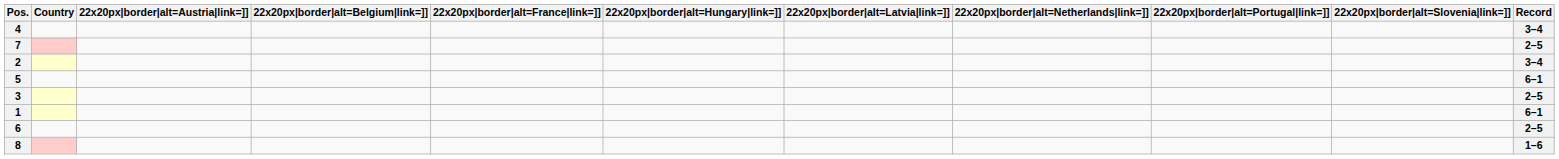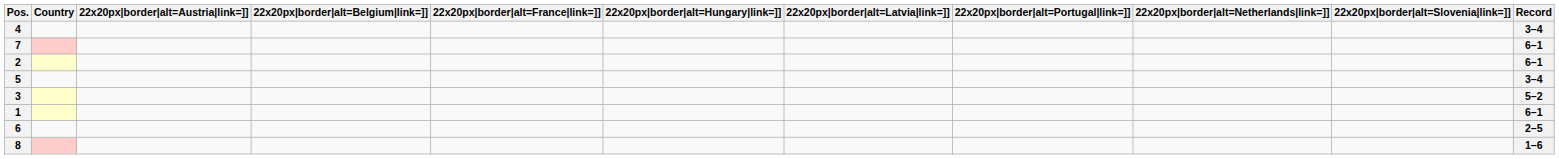columns swapped: 22x20px|border|alt=Netherlands|link=]] <-> 22x20px|border|alt=Portugal|link=]]
7 | Record: 2–5 -> 6–1
2 | Record: 3–4 -> 6–1
5 | Record: 6–1 -> 3–4
3 | Record: 2–5 -> 5–2
